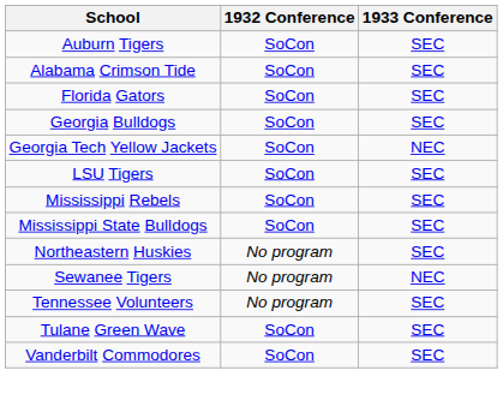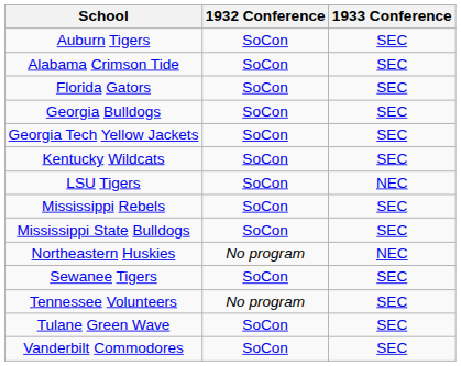Georgia Tech Yellow Jackets | 1933 Conference: NEC -> SEC
+ row: Kentucky Wildcats | SoCon | SEC
LSU Tigers | 1933 Conference: SEC -> NEC
Northeastern Huskies | 1933 Conference: SEC -> NEC
Sewanee Tigers | 1932 Conference: No program -> SoCon
Sewanee Tigers | 1933 Conference: NEC -> SEC
